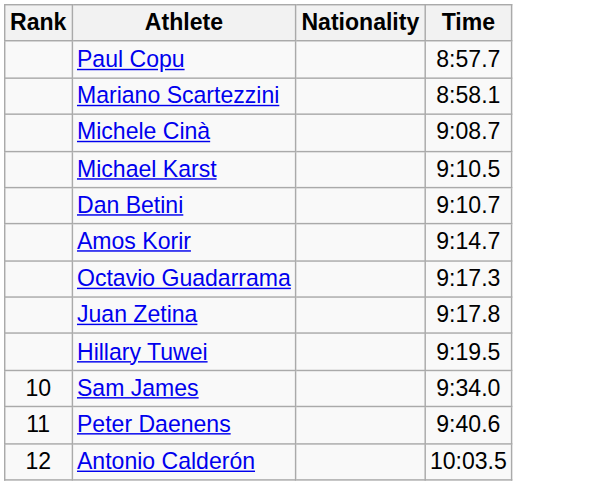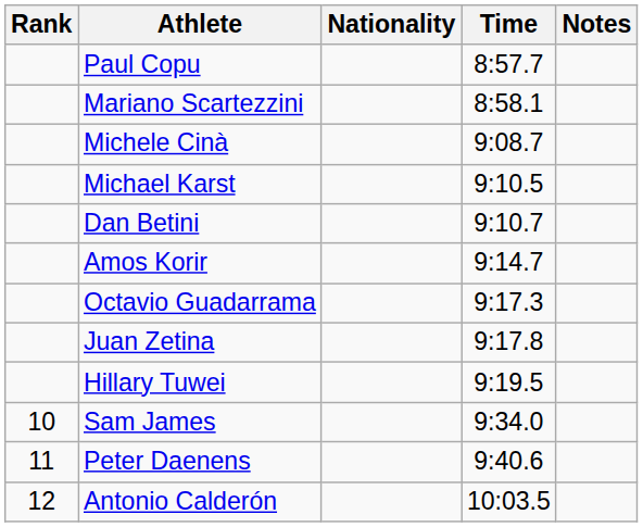+ column: Notes
